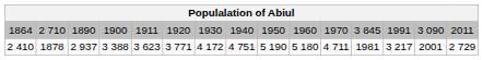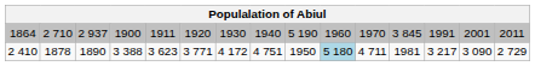1864 | column 3: 1890 -> 2 937
1864 | column 9: 1950 -> 5 190
1864 | column 14: 3 090 -> 2001
2 410 | column 3: 2 937 -> 1890
2 410 | column 9: 5 190 -> 1950
2 410 | column 10: no background -> lightblue background
2 410 | column 14: 2001 -> 3 090
